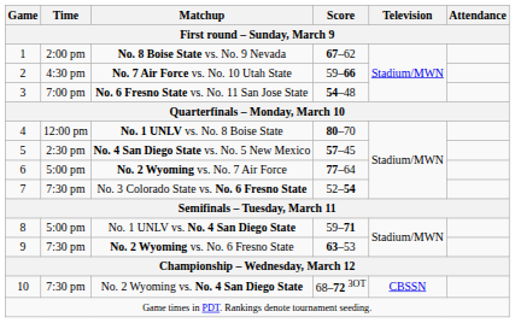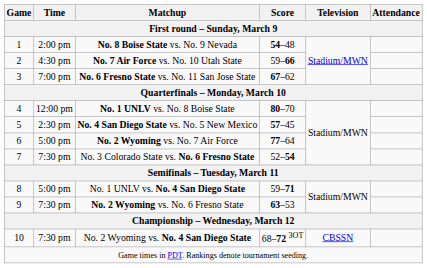No. 8 Boise State vs. No. 9 Nevada | Score: 67–62 -> 54–48
No. 6 Fresno State vs. No. 11 San Jose State | Score: 54–48 -> 67–62
